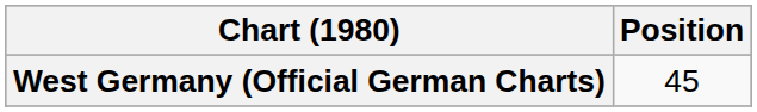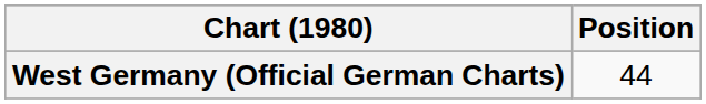West Germany (Official German Charts) | Position: 45 -> 44
